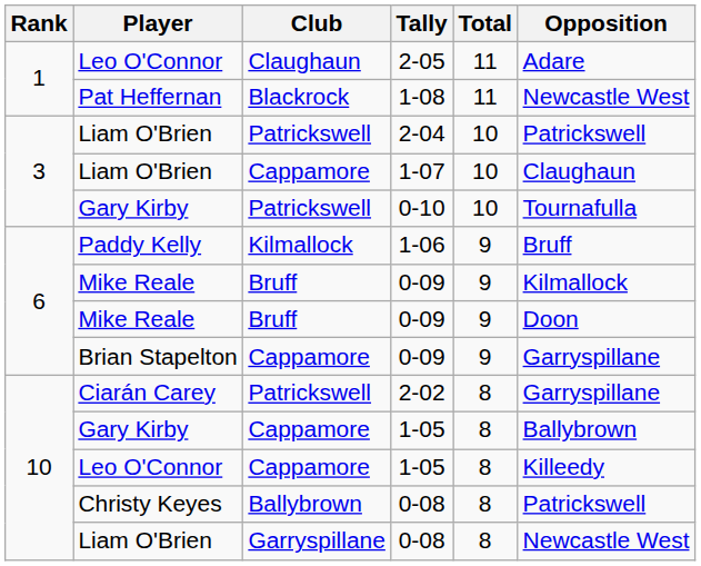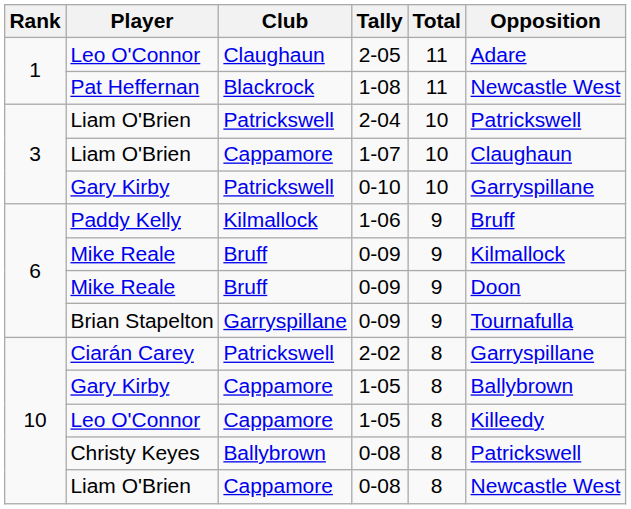0-10 | Opposition: Tournafulla -> Garryspillane
Brian Stapelton / 0-09 | Club: Cappamore -> Garryspillane
Brian Stapelton / 0-09 | Opposition: Garryspillane -> Tournafulla
Liam O'Brien / 0-08 | Club: Garryspillane -> Cappamore
